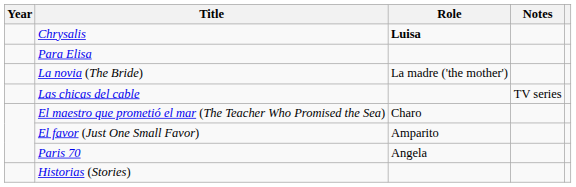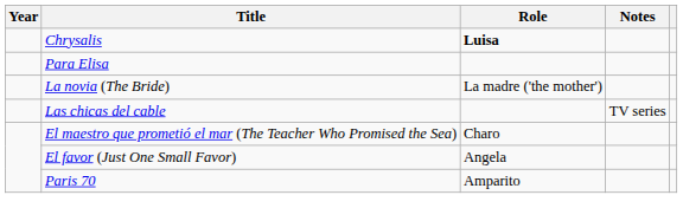El favor (Just One Small Favor) | Role: Amparito -> Angela
Paris 70 | Role: Angela -> Amparito
- row: Historias (Stories)
